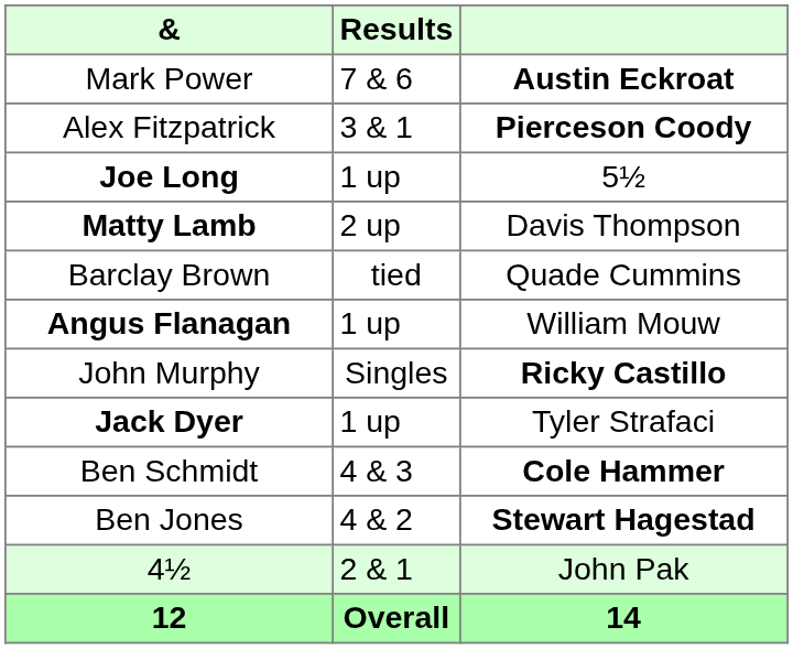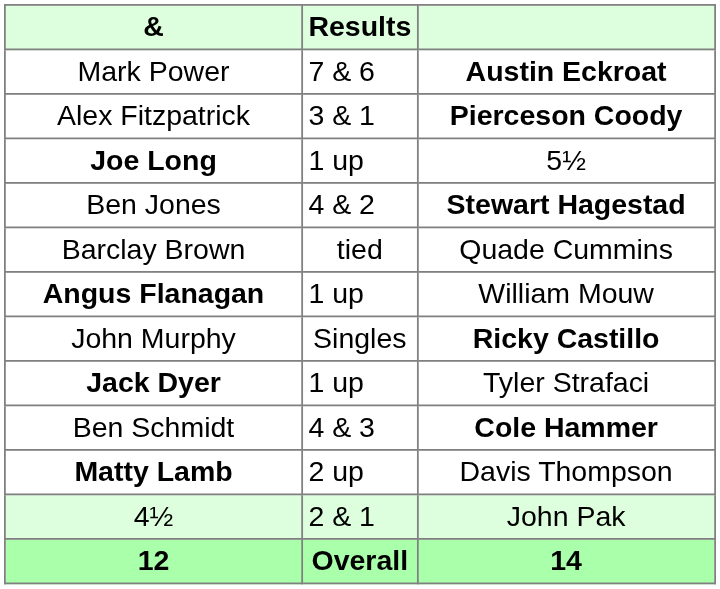rows swapped: Matty Lamb <-> Ben Jones
